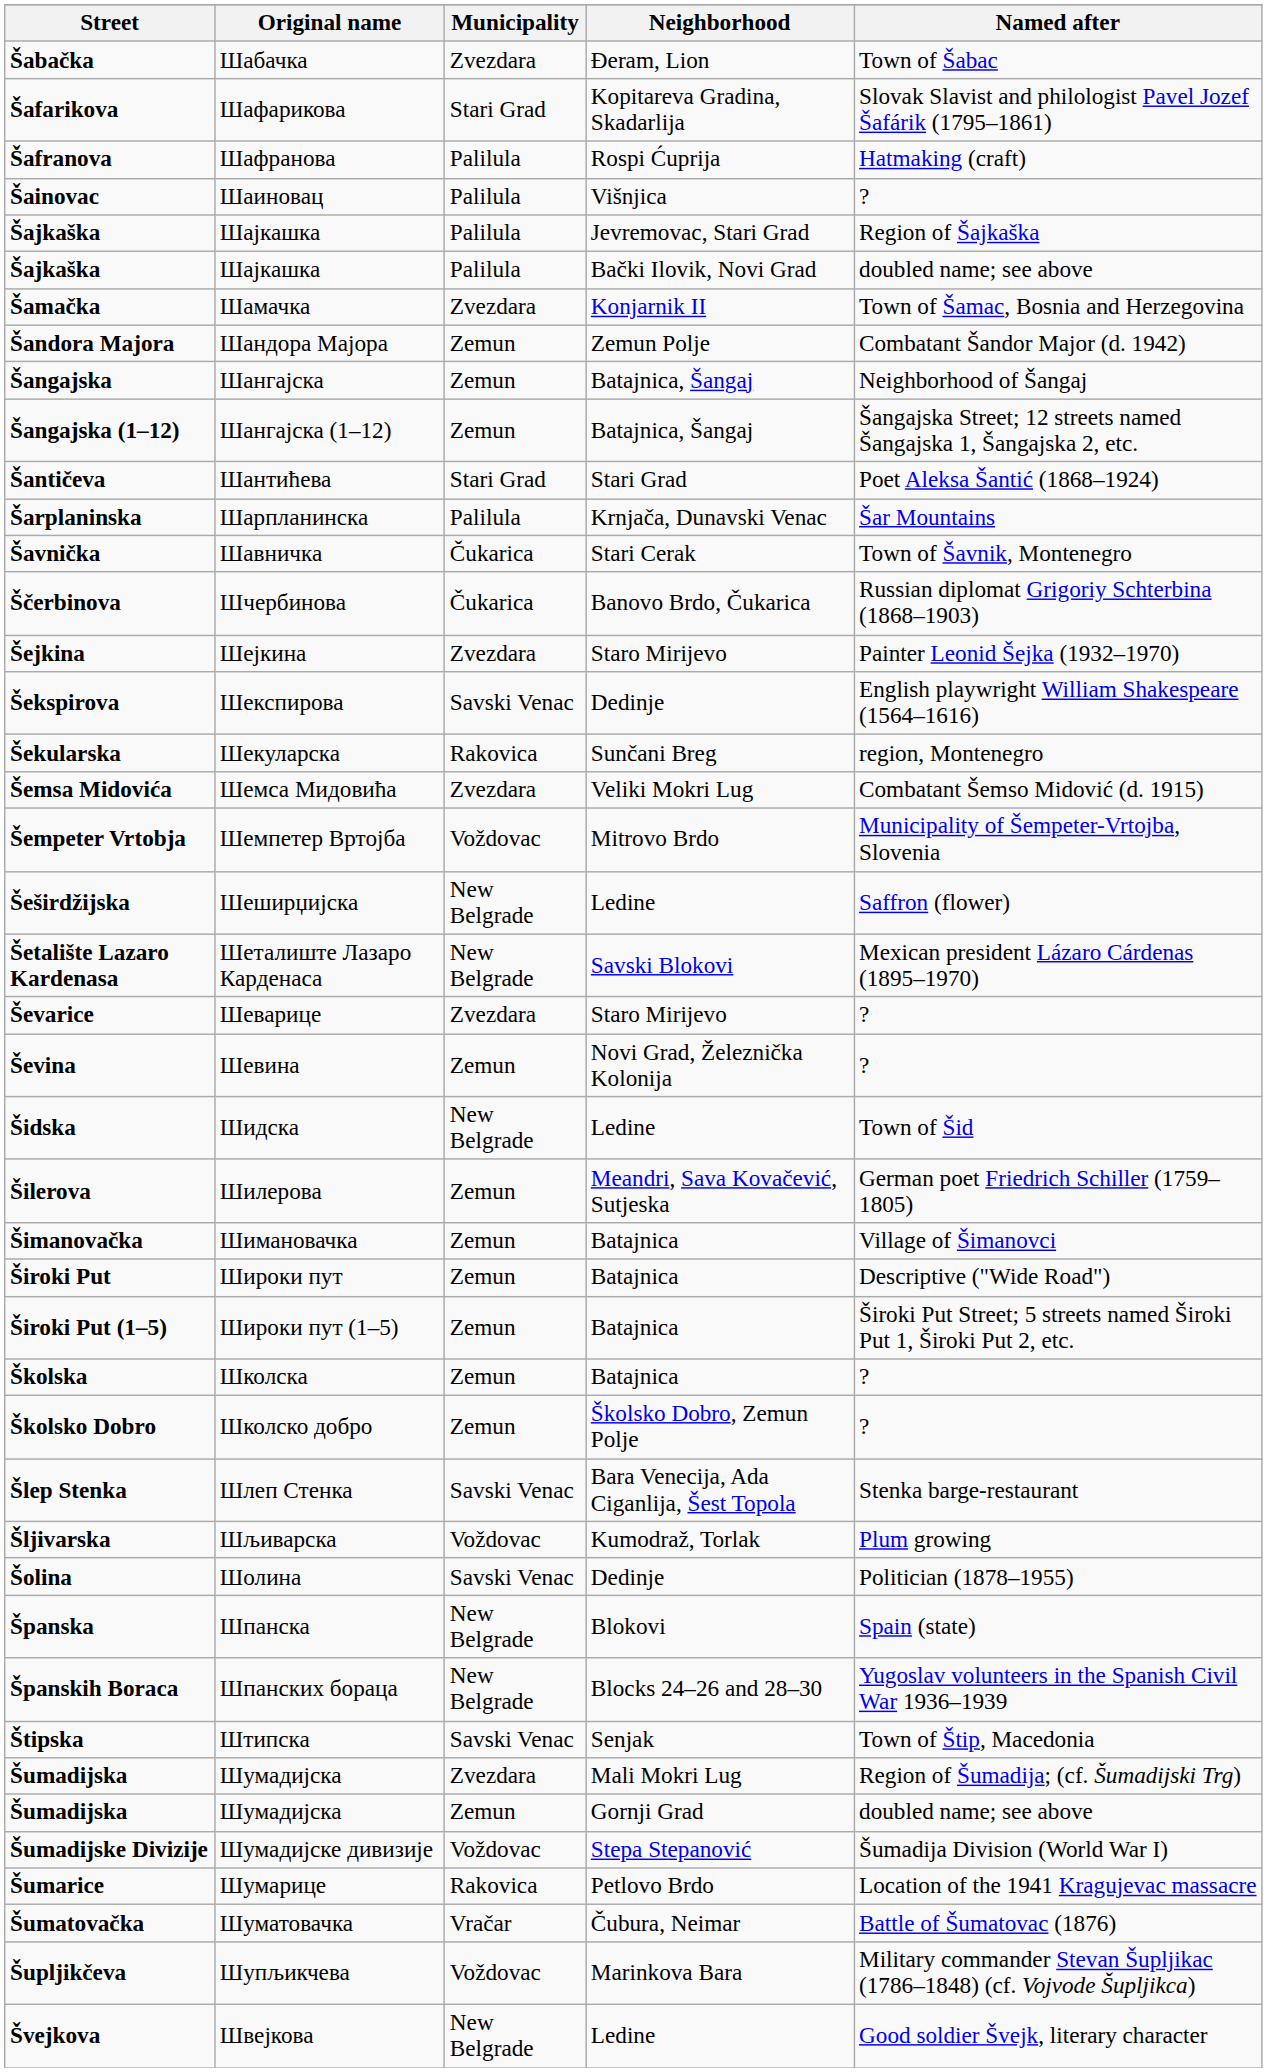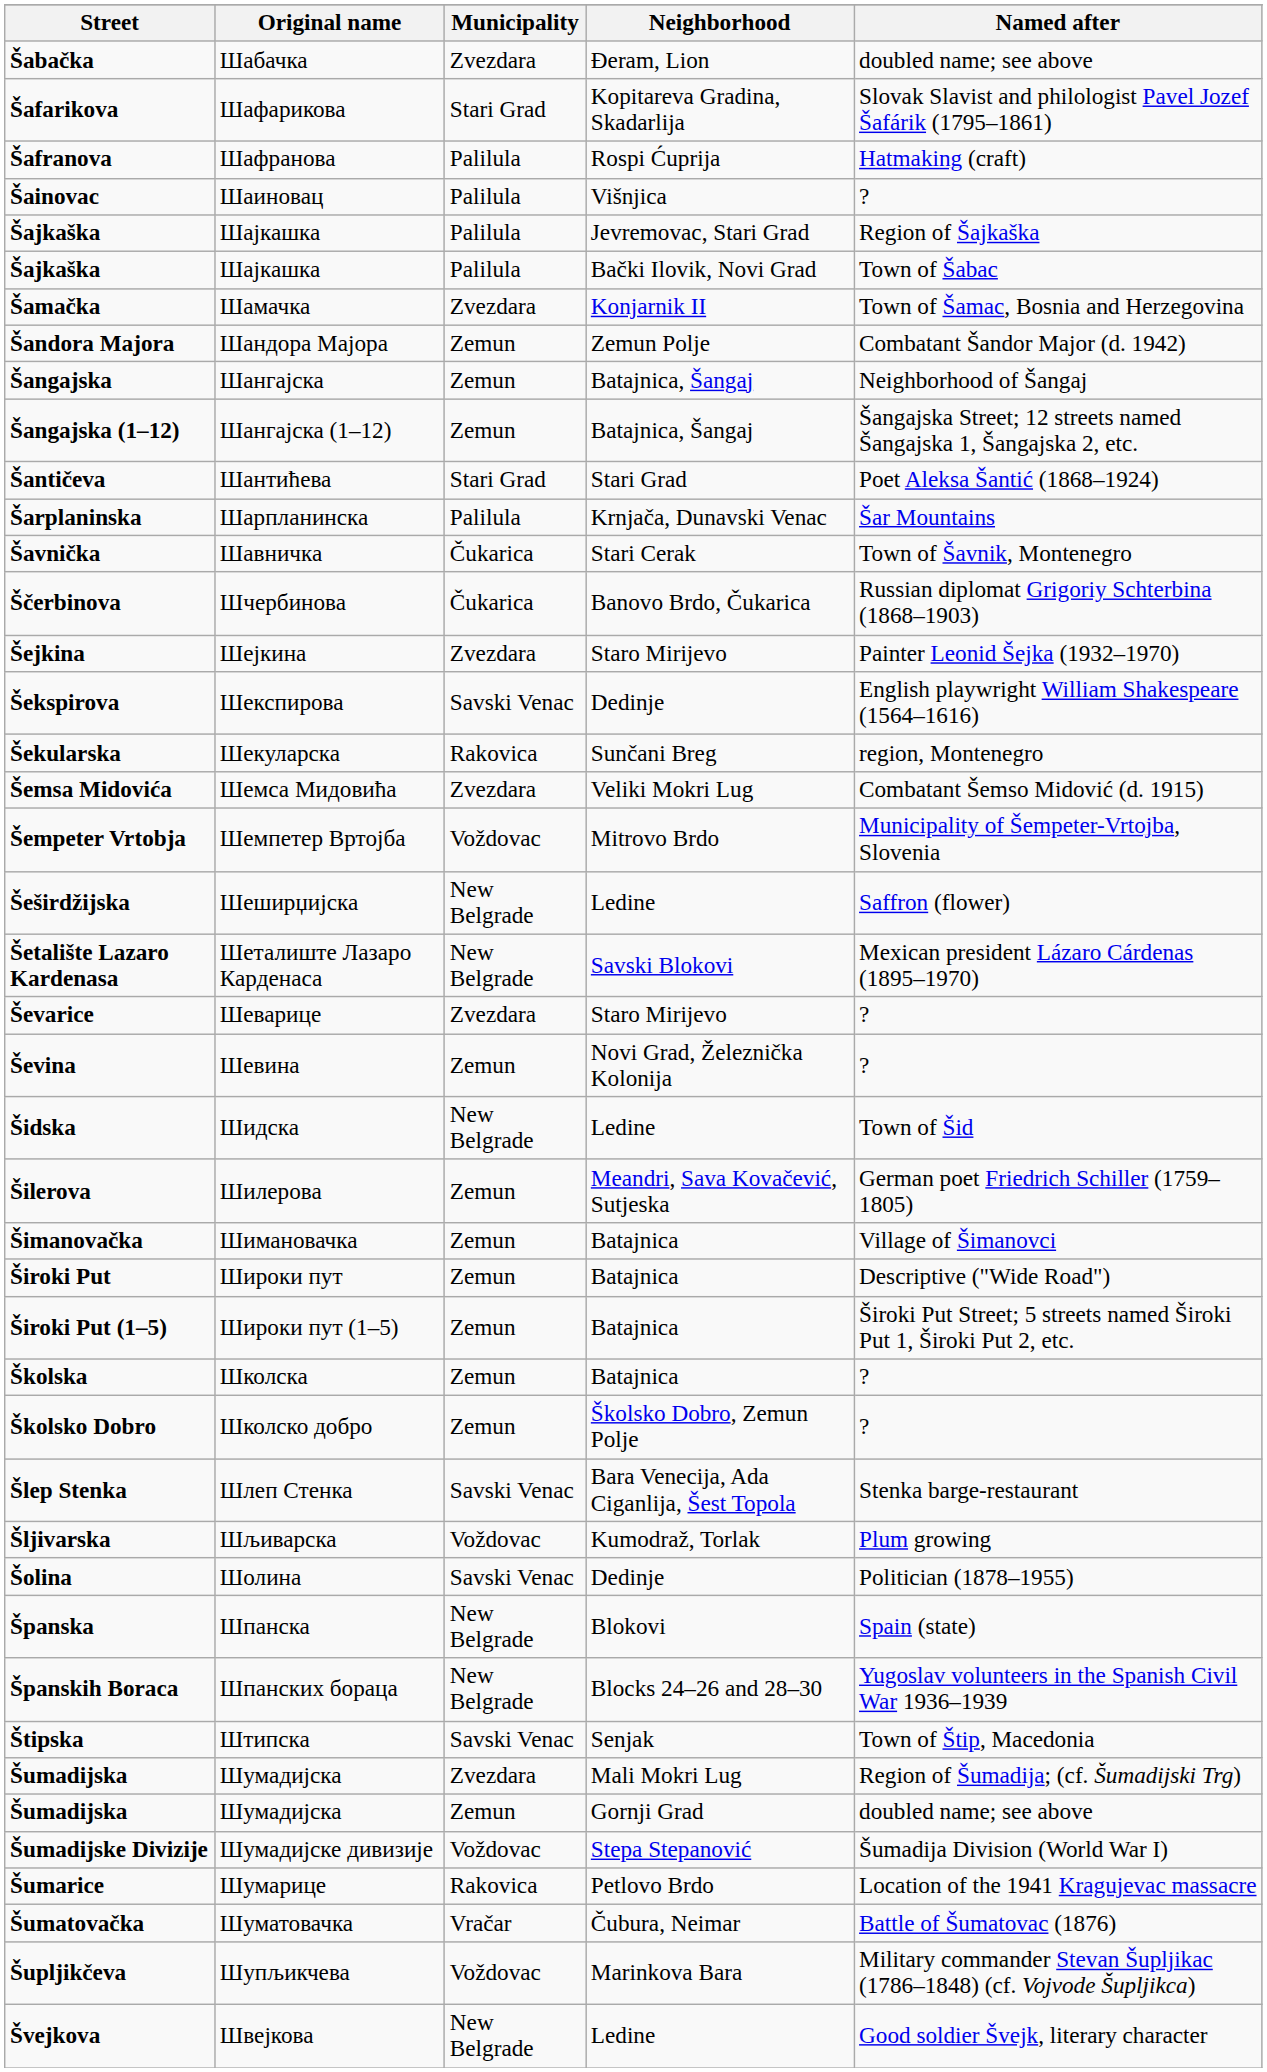Šabačka | Named after: Town of Šabac -> doubled name; see above
Šajkaška / Bački Ilovik, Novi Grad | Named after: doubled name; see above -> Town of Šabac
